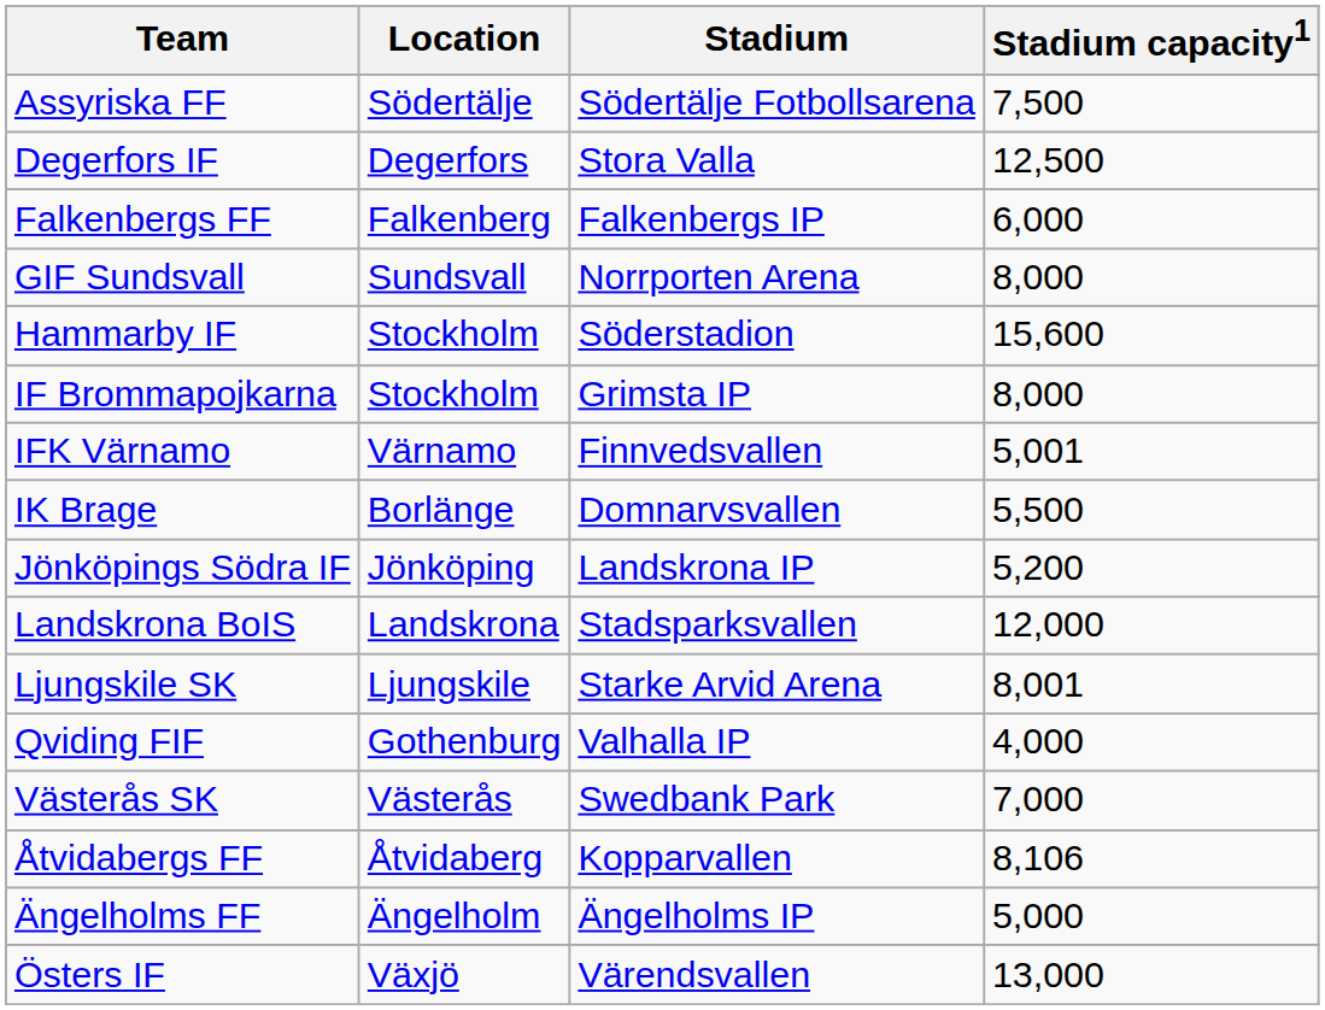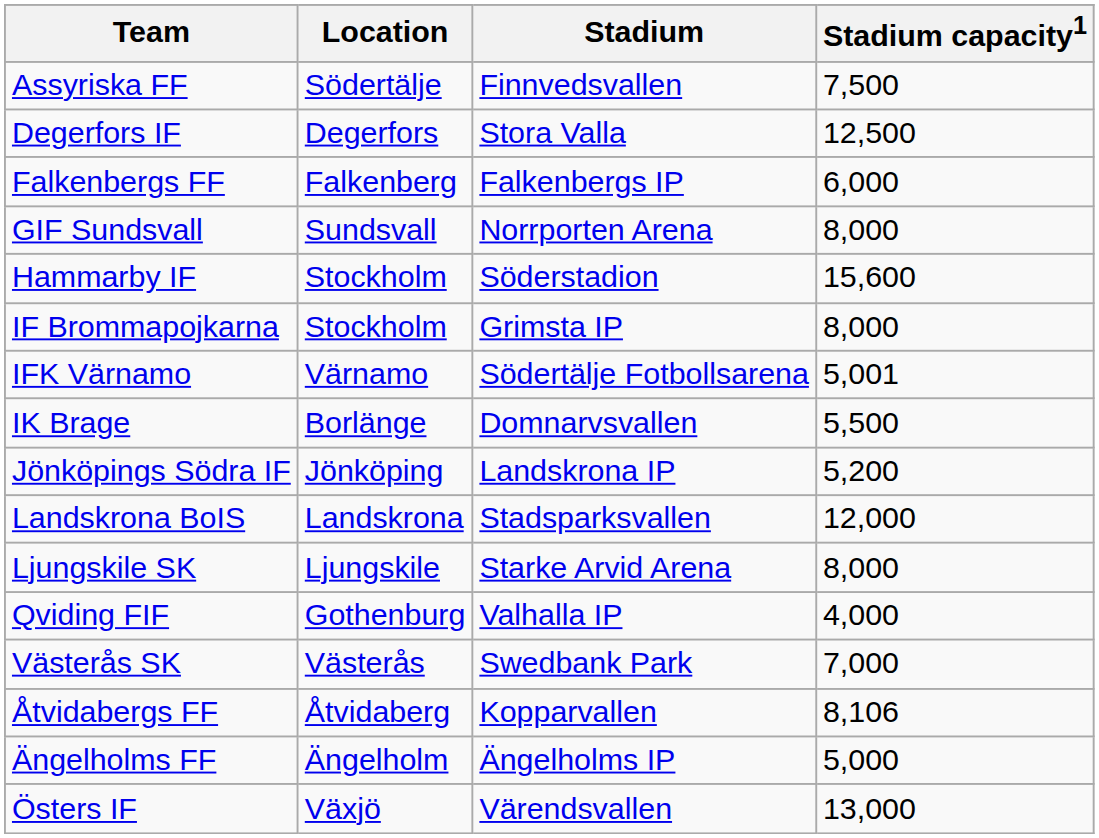Assyriska FF | Stadium: Södertälje Fotbollsarena -> Finnvedsvallen
IFK Värnamo | Stadium: Finnvedsvallen -> Södertälje Fotbollsarena
Ljungskile SK | Stadium capacity1: 8,001 -> 8,000
